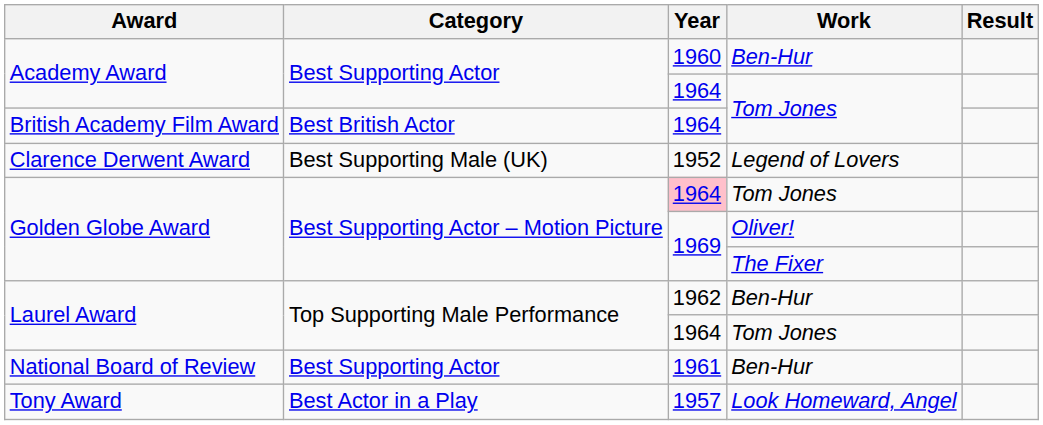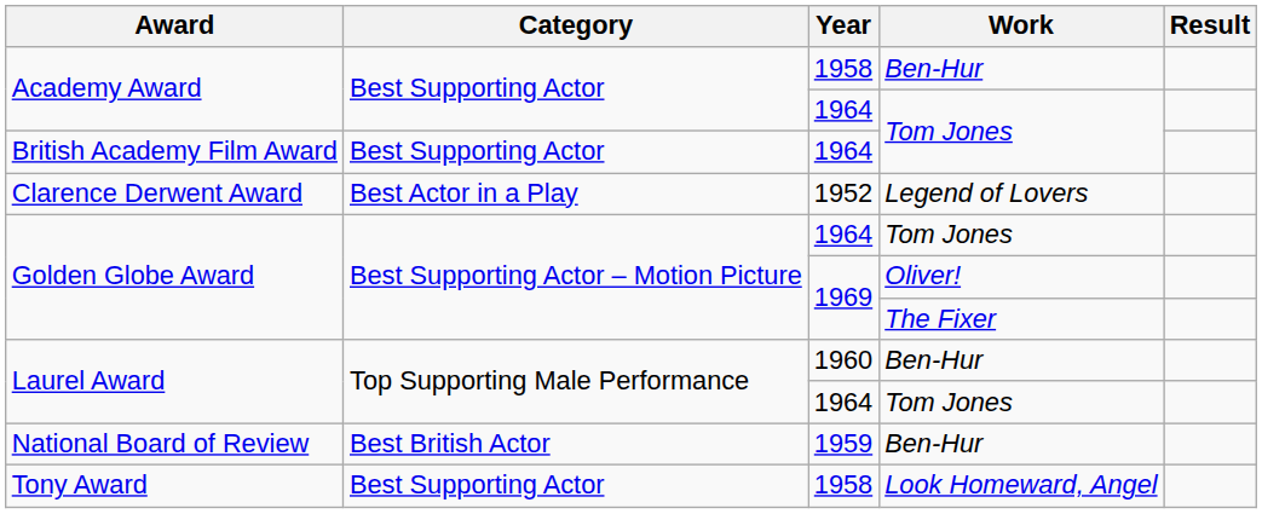Academy Award / Ben-Hur | Year: 1960 -> 1958
British Academy Film Award | Category: Best British Actor -> Best Supporting Actor
Clarence Derwent Award | Category: Best Supporting Male (UK) -> Best Actor in a Play
Golden Globe Award / Tom Jones | Year: pink background -> no background
Laurel Award / Ben-Hur | Year: 1962 -> 1960
National Board of Review | Category: Best Supporting Actor -> Best British Actor
National Board of Review | Year: 1961 -> 1959
Tony Award | Category: Best Actor in a Play -> Best Supporting Actor
Tony Award | Year: 1957 -> 1958
